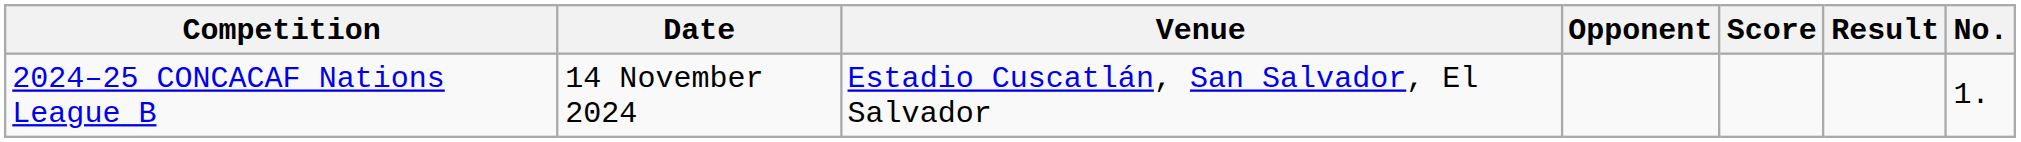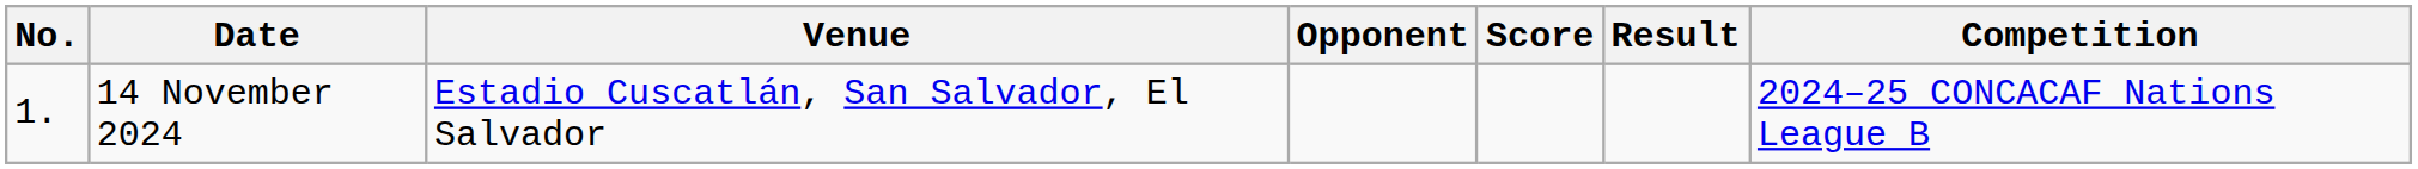columns swapped: No. <-> Competition
